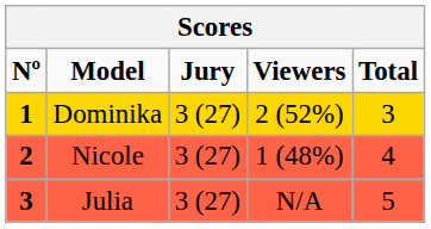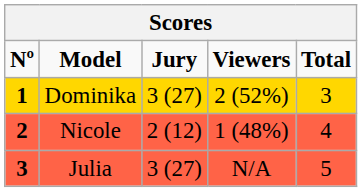Nicole | Jury: 3 (27) -> 2 (12)
